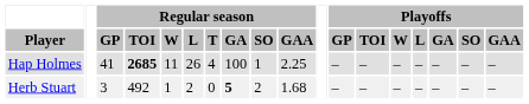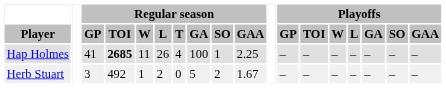Herb Stuart | Regular season / GA: bold -> normal
Herb Stuart | Regular season / GAA: 1.68 -> 1.67
